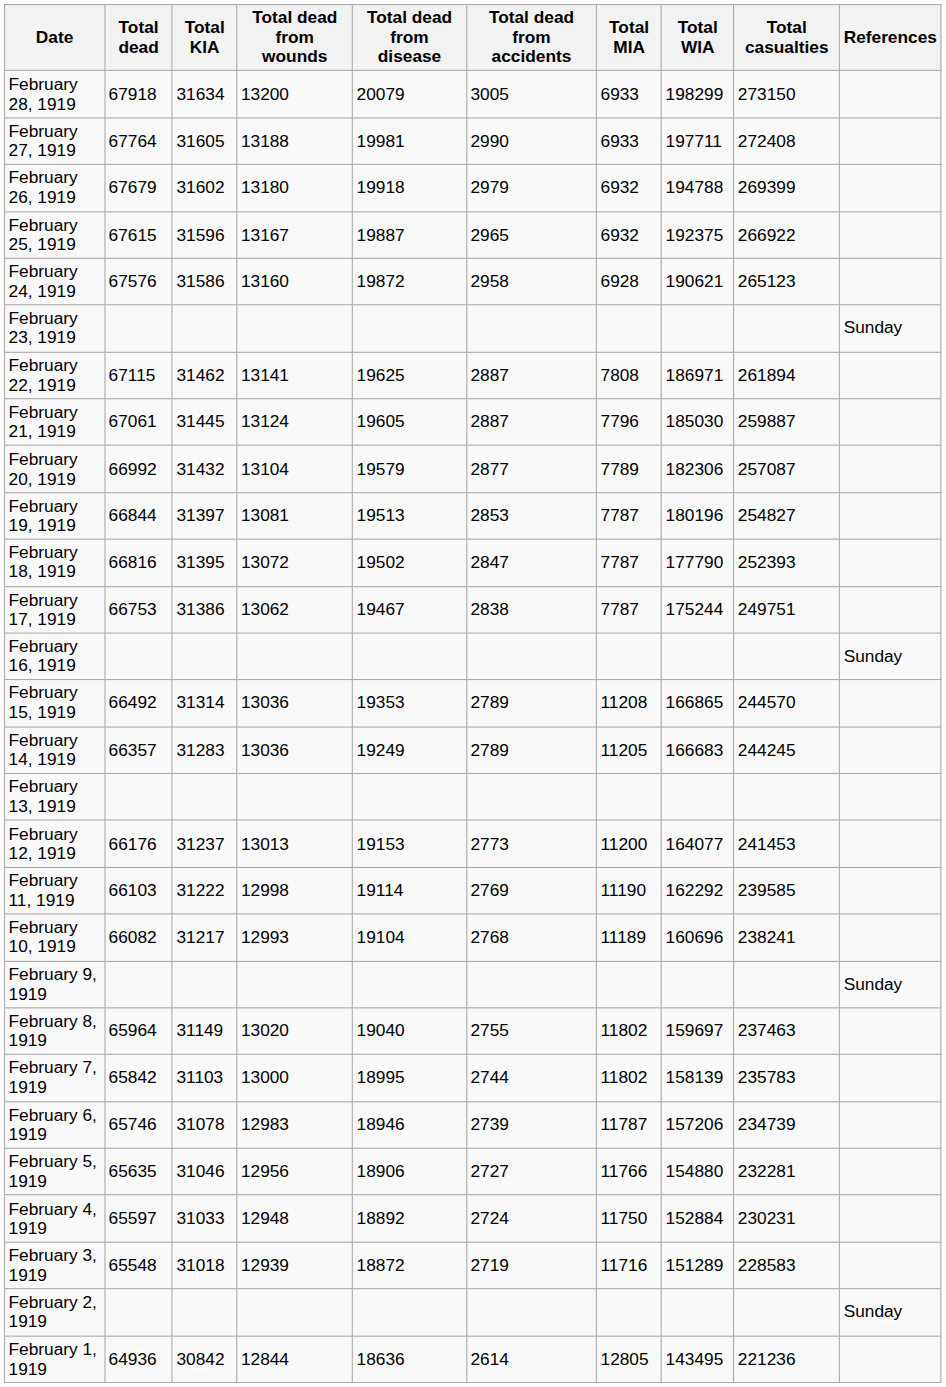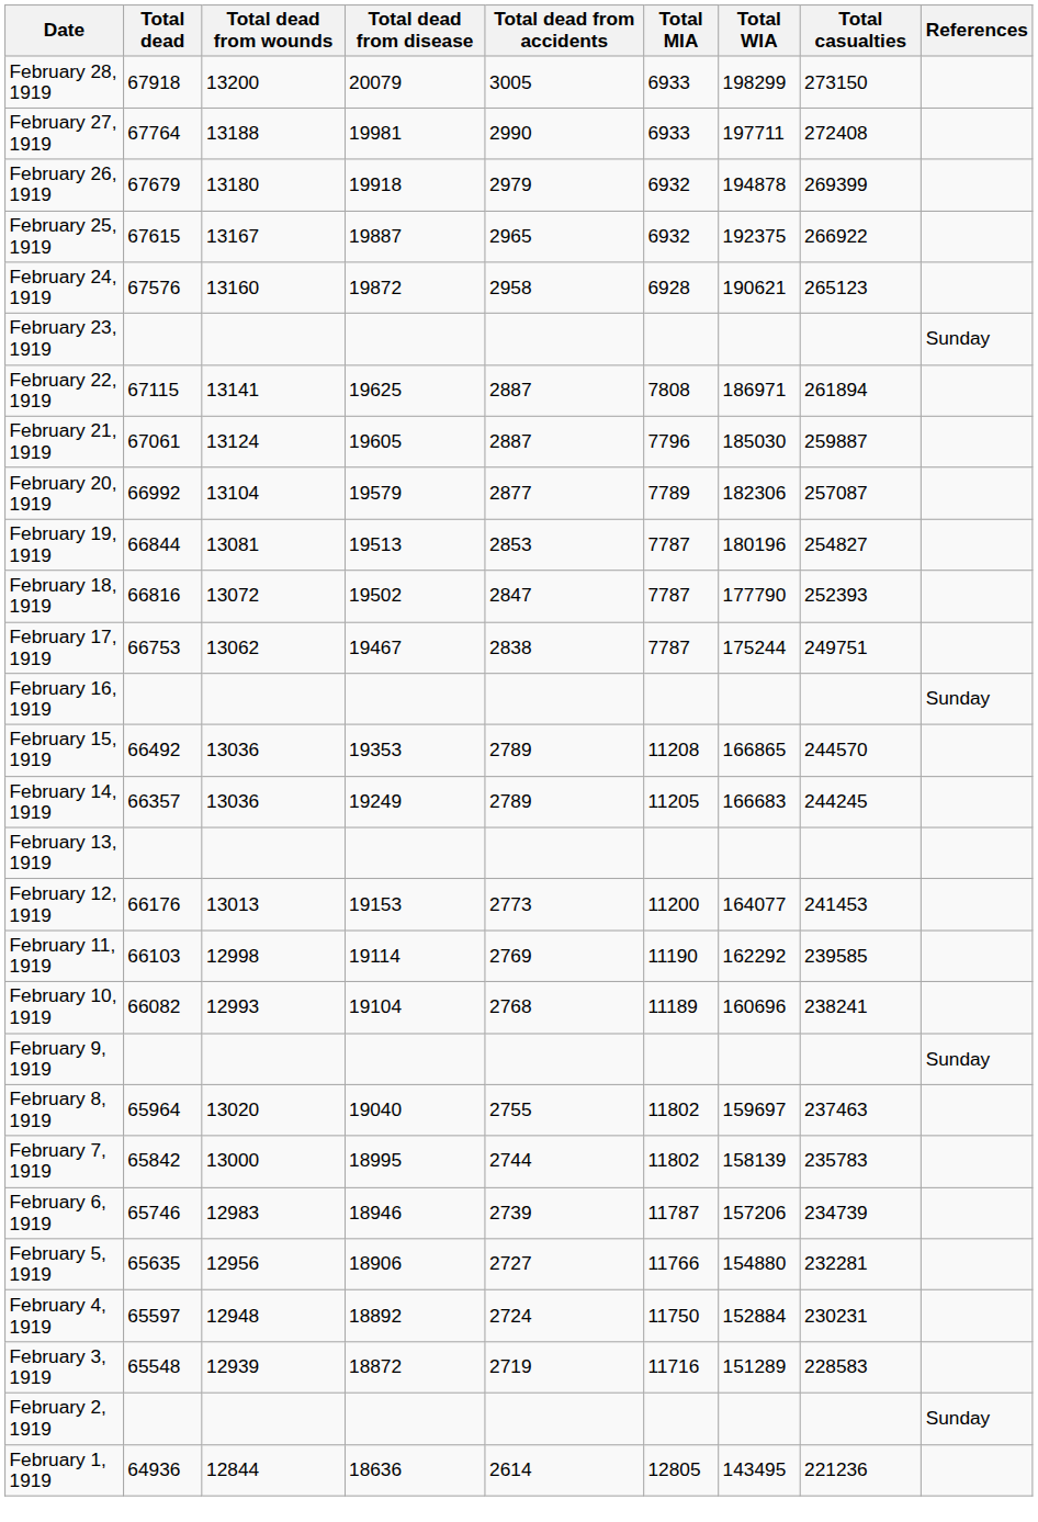- column: Total KIA | 31634 | 31605 | 31602 | 31596 | 31586 | 31462 | 31445 | 31432 | 31397 | 31395 | 31386 | 31314 | 31283 | 31237 | 31222 | 31217 | 31149 | 31103 | 31078 | 31046 | 31033 | 31018 | 30842
February 26, 1919 | Total WIA: 194788 -> 194878
